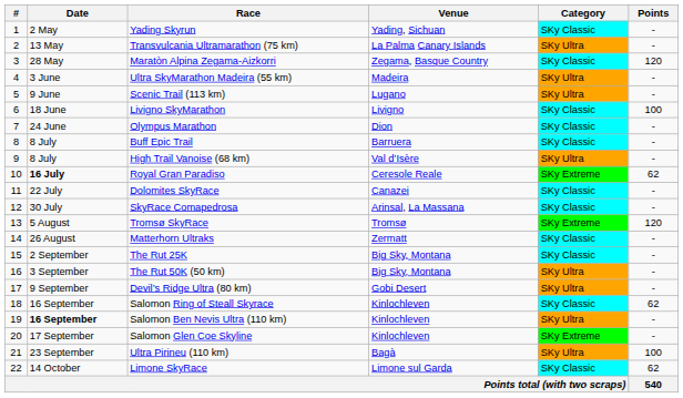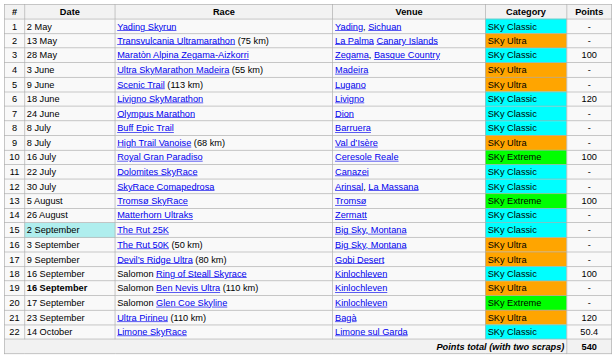Maratòn Alpina Zegama-Aizkorri | Points: 120 -> 100
Livigno SkyMarathon | Points: 100 -> 120
Royal Gran Paradiso | Date: bold -> normal
Royal Gran Paradiso | Points: 62 -> 100
Tromsø SkyRace | Points: 120 -> 100
The Rut 25K | Date: no background -> paleturquoise background
Salomon Ring of Steall Skyrace | Points: 62 -> 100
Ultra Pirineu (110 km) | Points: 100 -> 120
Limone SkyRace | Points: 62 -> 50.4
